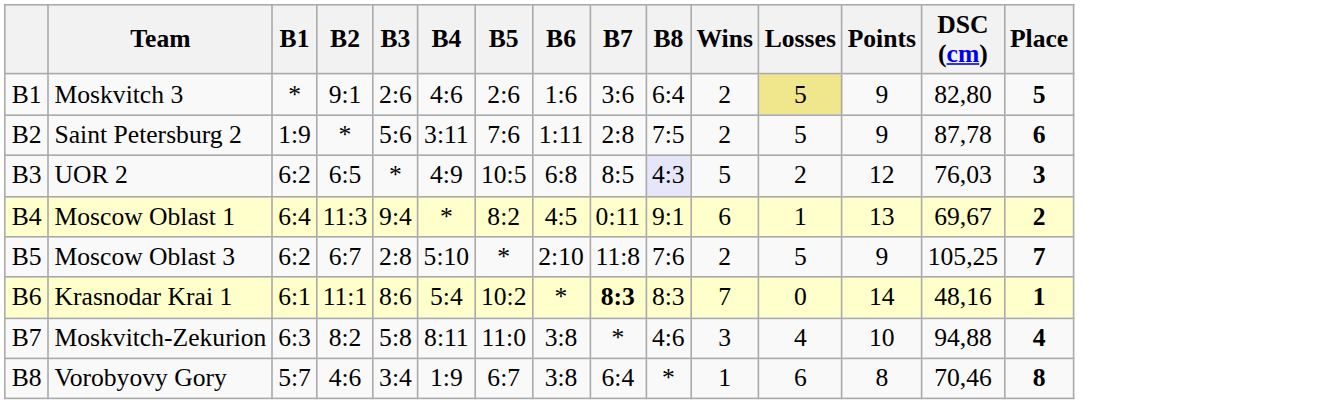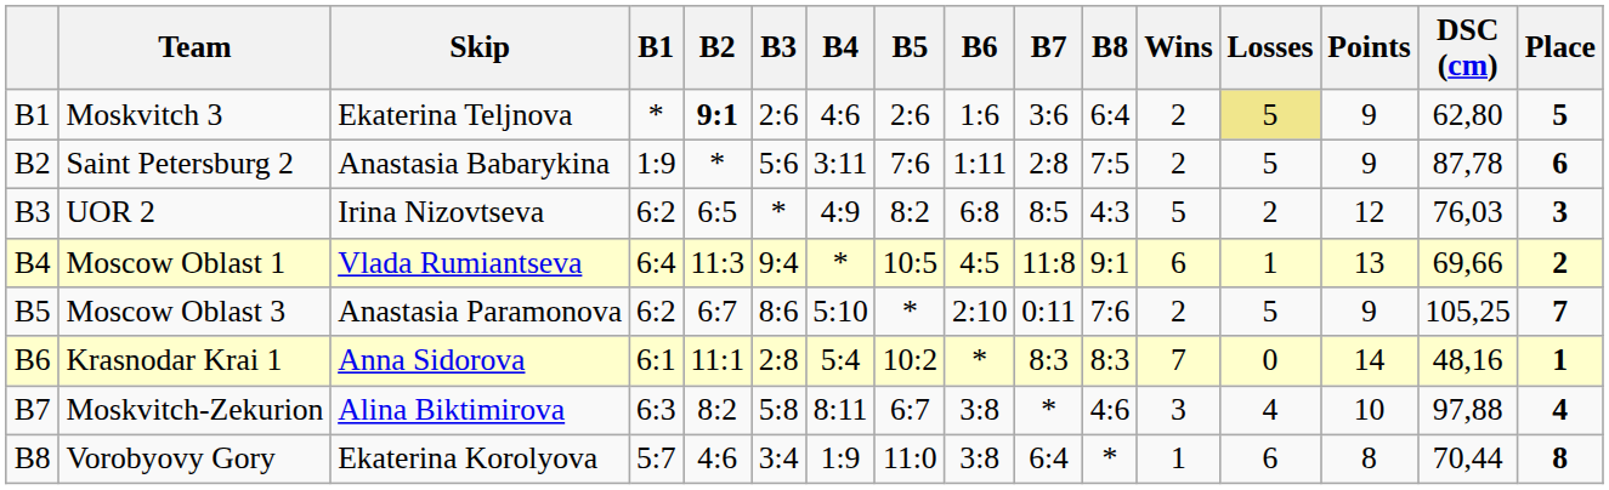+ column: Skip | Ekaterina Teljnova | Anastasia Babarykina | Irina Nizovtseva | Vlada Rumiantseva | Anastasia Paramonova | Anna Sidorova | Alina Biktimirova | Ekaterina Korolyova
Moskvitch 3 | B2: normal -> bold
Moskvitch 3 | DSC (cm): 82,80 -> 62,80
UOR 2 | B5: 10:5 -> 8:2
UOR 2 | B8: lavender background -> no background
Moscow Oblast 1 | B5: 8:2 -> 10:5
Moscow Oblast 1 | B7: 0:11 -> 11:8
Moscow Oblast 1 | DSC (cm): 69,67 -> 69,66
Moscow Oblast 3 | B3: 2:8 -> 8:6
Moscow Oblast 3 | B7: 11:8 -> 0:11
Krasnodar Krai 1 | B3: 8:6 -> 2:8
Krasnodar Krai 1 | B7: bold -> normal
Moskvitch-Zekurion | B5: 11:0 -> 6:7
Moskvitch-Zekurion | DSC (cm): 94,88 -> 97,88
Vorobyovy Gory | B5: 6:7 -> 11:0
Vorobyovy Gory | DSC (cm): 70,46 -> 70,44
